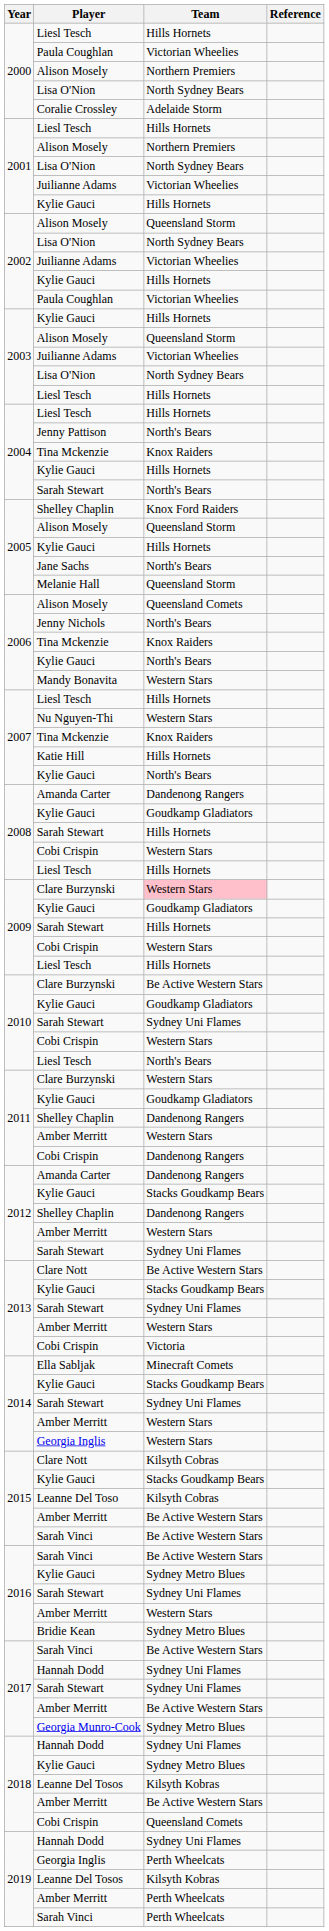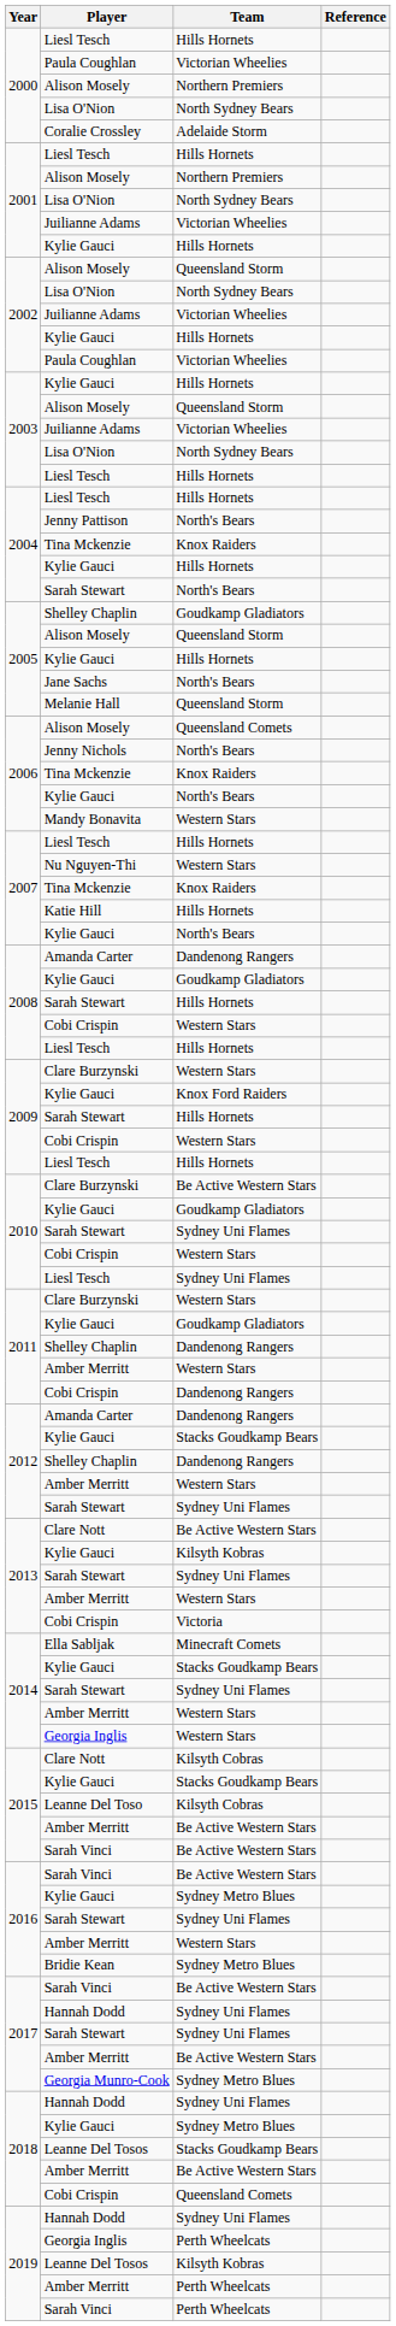2005 / Shelley Chaplin | Team: Knox Ford Raiders -> Goudkamp Gladiators
2009 / Clare Burzynski | Team: pink background -> no background
2009 / Kylie Gauci | Team: Goudkamp Gladiators -> Knox Ford Raiders
2010 / Liesl Tesch | Team: North's Bears -> Sydney Uni Flames
2013 / Kylie Gauci | Team: Stacks Goudkamp Bears -> Kilsyth Kobras
2018 / Leanne Del Tosos | Team: Kilsyth Kobras -> Stacks Goudkamp Bears
